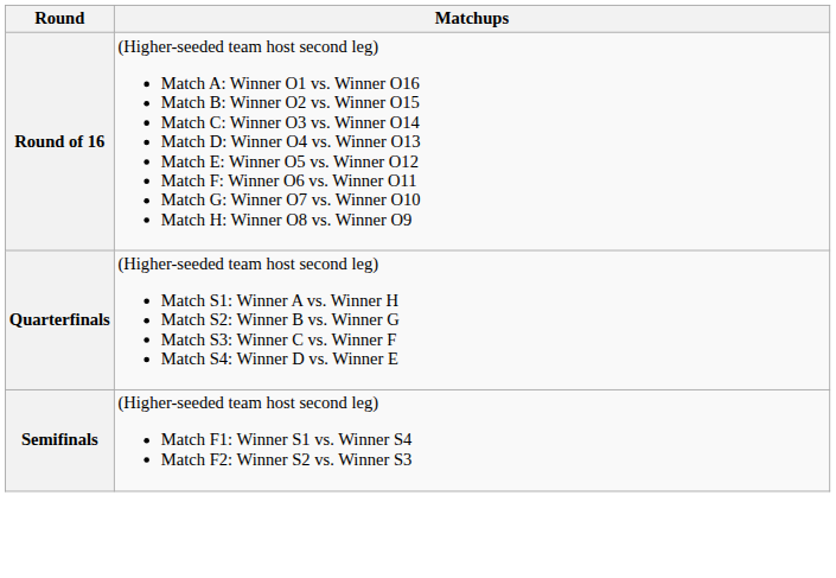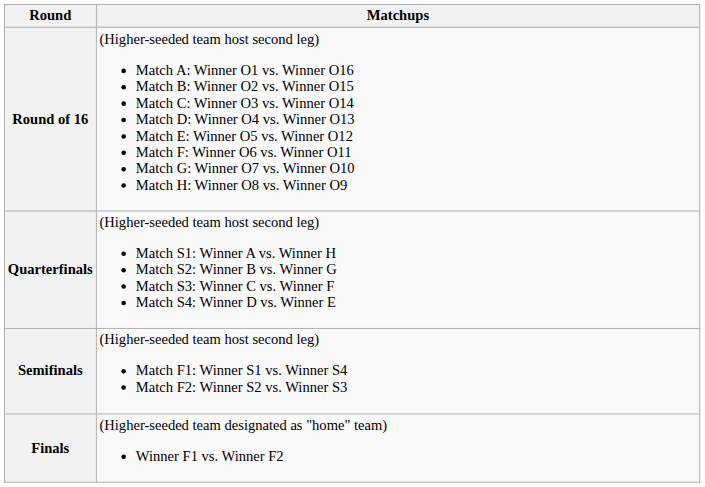+ row: Finals | (Higher-seeded team designated as "home" team) Winner F1 vs. Winner F2
